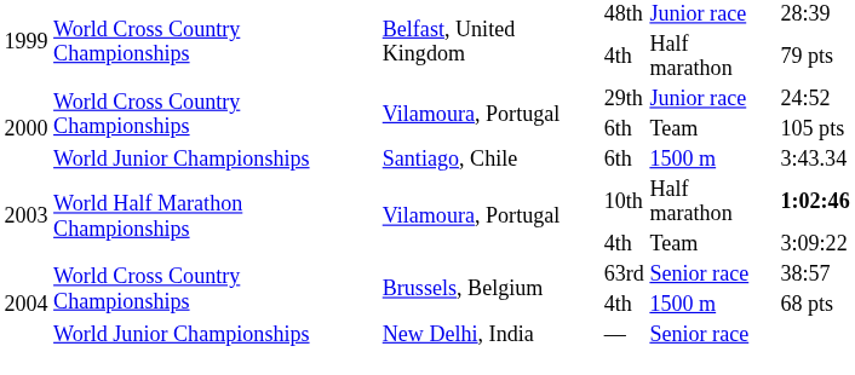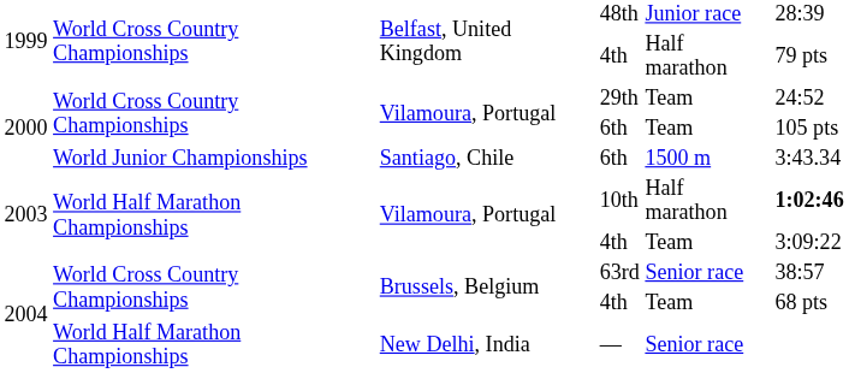29th | column 5: Junior race -> Team
Brussels, Belgium / 4th | column 5: 1500 m -> Team
— | column 2: World Junior Championships -> World Half Marathon Championships
